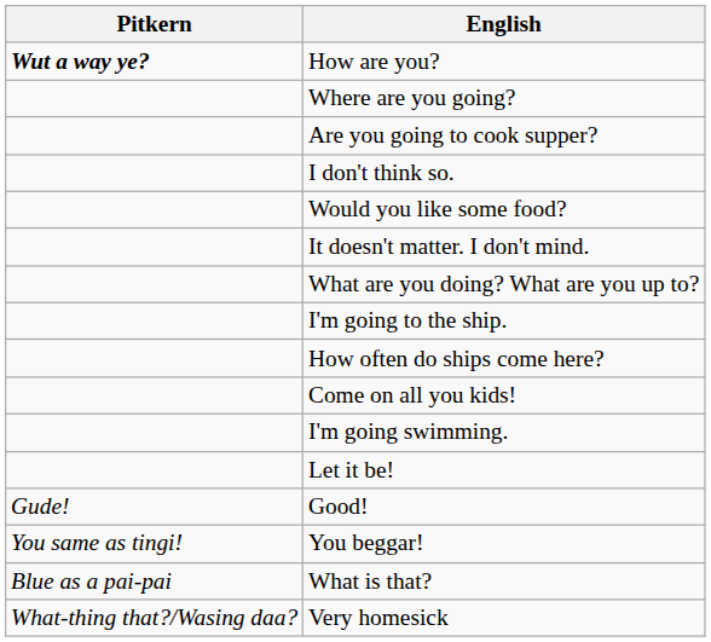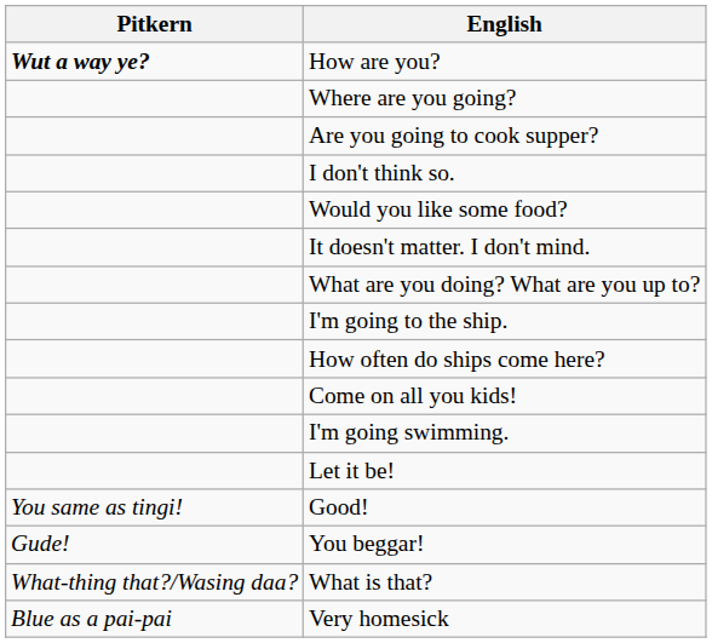Good! | Pitkern: Gude! -> You same as tingi!
You beggar! | Pitkern: You same as tingi! -> Gude!
What is that? | Pitkern: Blue as a pai-pai -> What-thing that?/Wasing daa?
Very homesick | Pitkern: What-thing that?/Wasing daa? -> Blue as a pai-pai
